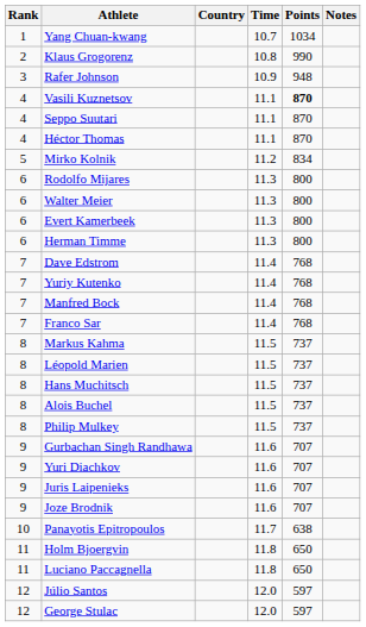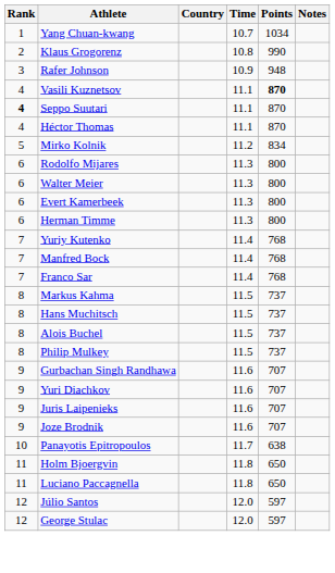Seppo Suutari | Rank: normal -> bold
- row: 7 | Dave Edstrom | 11.4 | 768
- row: 8 | Léopold Marien | 11.5 | 737
